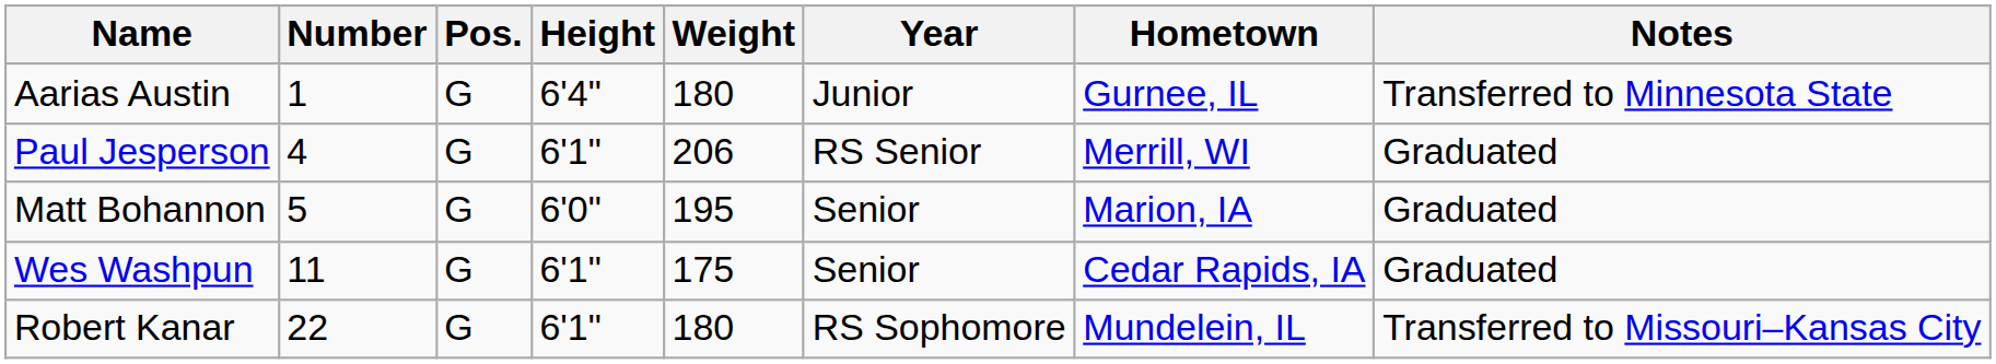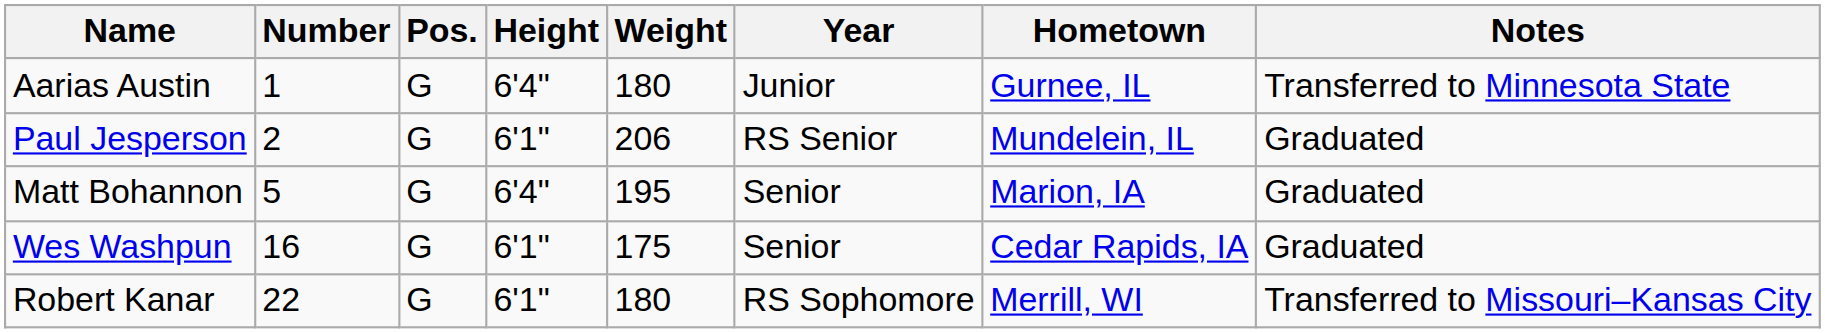Paul Jesperson | Number: 4 -> 2
Paul Jesperson | Hometown: Merrill, WI -> Mundelein, IL
Matt Bohannon | Height: 6'0" -> 6'4"
Wes Washpun | Number: 11 -> 16
Robert Kanar | Hometown: Mundelein, IL -> Merrill, WI
